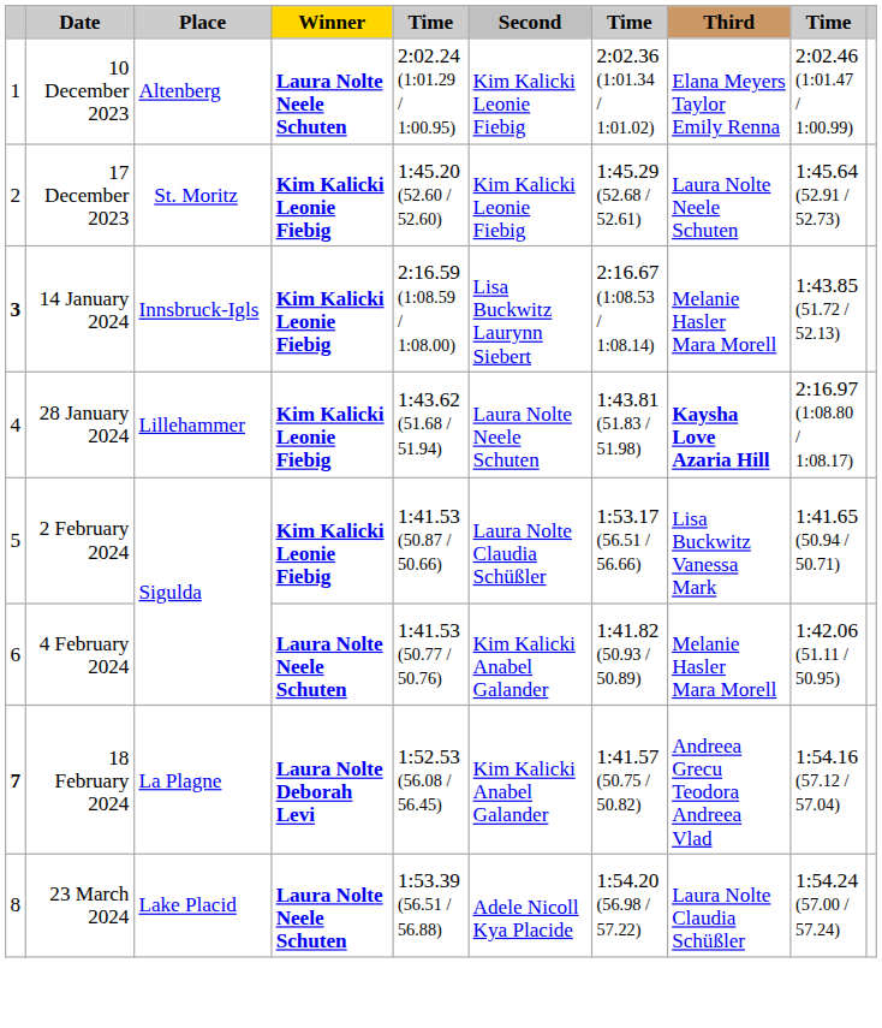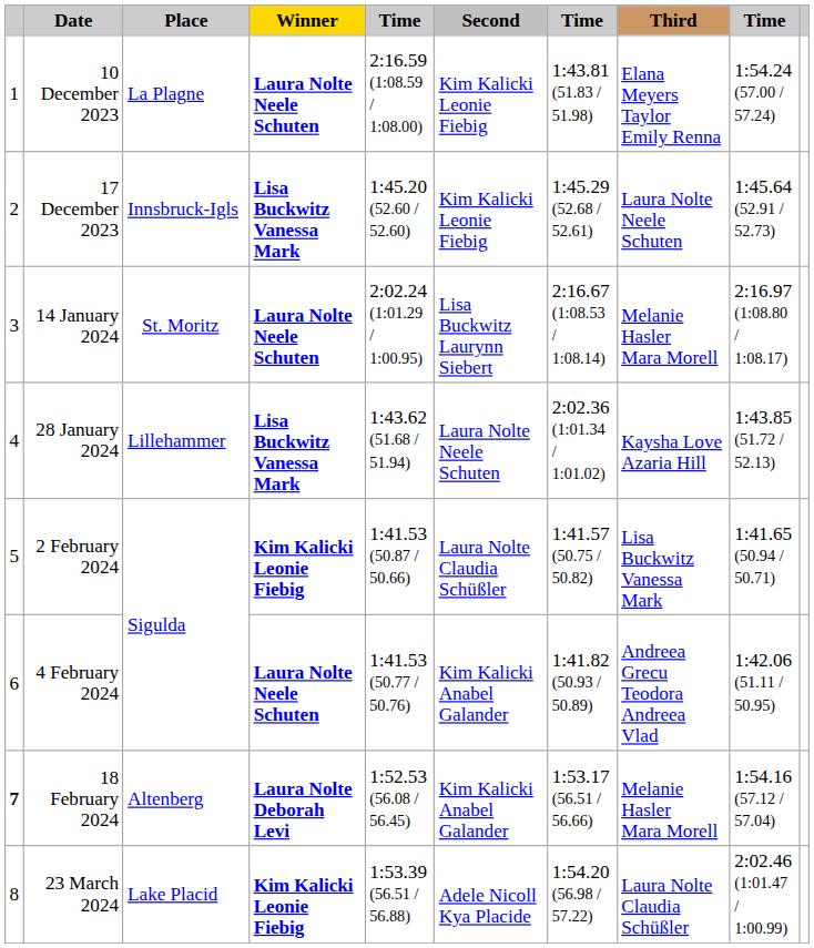10 December 2023 | Place: Altenberg -> La Plagne
10 December 2023 | column 5: 2:02.24 (1:01.29 / 1:00.95) -> 2:16.59 (1:08.59 / 1:08.00)
10 December 2023 | column 7: 2:02.36 (1:01.34 / 1:01.02) -> 1:43.81 (51.83 / 51.98)
10 December 2023 | column 9: 2:02.46 (1:01.47 / 1:00.99) -> 1:54.24 (57.00 / 57.24)
17 December 2023 | Place: St. Moritz -> Innsbruck-Igls
17 December 2023 | Winner: Kim Kalicki Leonie Fiebig -> Lisa Buckwitz Vanessa Mark
14 January 2024 | column 1: bold -> normal
14 January 2024 | Place: Innsbruck-Igls -> St. Moritz
14 January 2024 | Winner: Kim Kalicki Leonie Fiebig -> Laura Nolte Neele Schuten
14 January 2024 | column 5: 2:16.59 (1:08.59 / 1:08.00) -> 2:02.24 (1:01.29 / 1:00.95)
14 January 2024 | column 9: 1:43.85 (51.72 / 52.13) -> 2:16.97 (1:08.80 / 1:08.17)
28 January 2024 | Winner: Kim Kalicki Leonie Fiebig -> Lisa Buckwitz Vanessa Mark
28 January 2024 | column 7: 1:43.81 (51.83 / 51.98) -> 2:02.36 (1:01.34 / 1:01.02)
28 January 2024 | Third: bold -> normal
28 January 2024 | column 9: 2:16.97 (1:08.80 / 1:08.17) -> 1:43.85 (51.72 / 52.13)
2 February 2024 | column 7: 1:53.17 (56.51 / 56.66) -> 1:41.57 (50.75 / 50.82)
4 February 2024 | Third: Melanie Hasler Mara Morell -> Andreea Grecu Teodora Andreea Vlad
18 February 2024 | Place: La Plagne -> Altenberg
18 February 2024 | column 7: 1:41.57 (50.75 / 50.82) -> 1:53.17 (56.51 / 56.66)
18 February 2024 | Third: Andreea Grecu Teodora Andreea Vlad -> Melanie Hasler Mara Morell
23 March 2024 | Winner: Laura Nolte Neele Schuten -> Kim Kalicki Leonie Fiebig
23 March 2024 | column 9: 1:54.24 (57.00 / 57.24) -> 2:02.46 (1:01.47 / 1:00.99)
